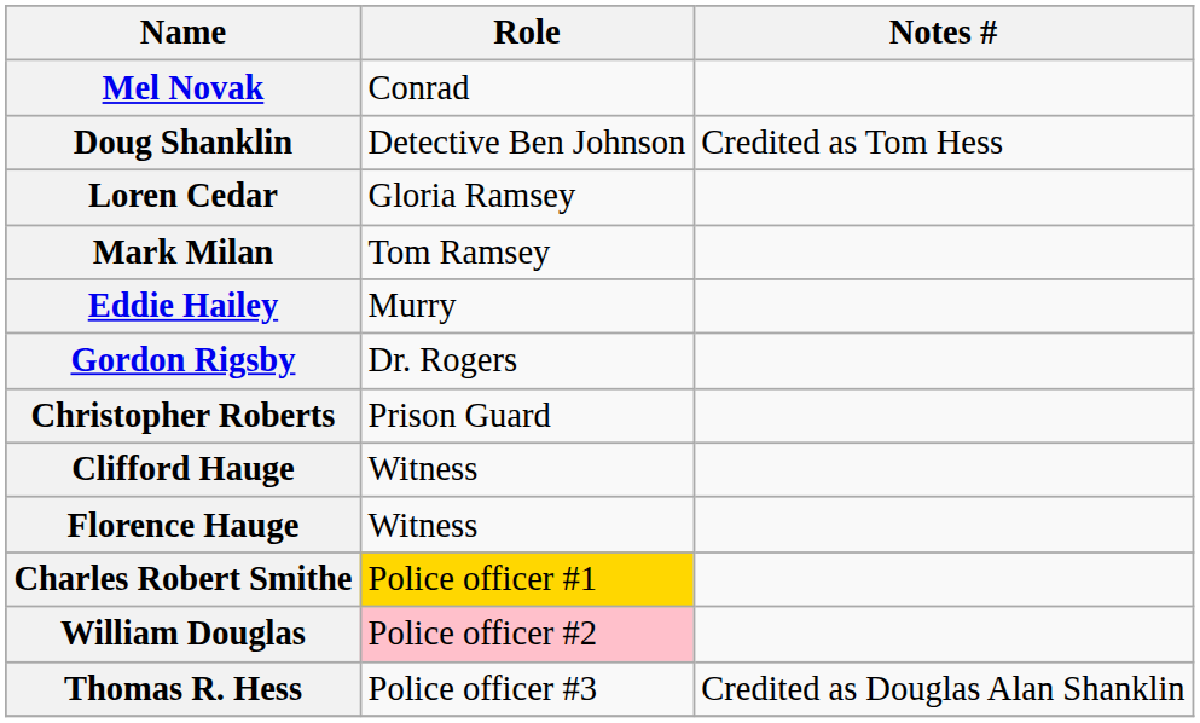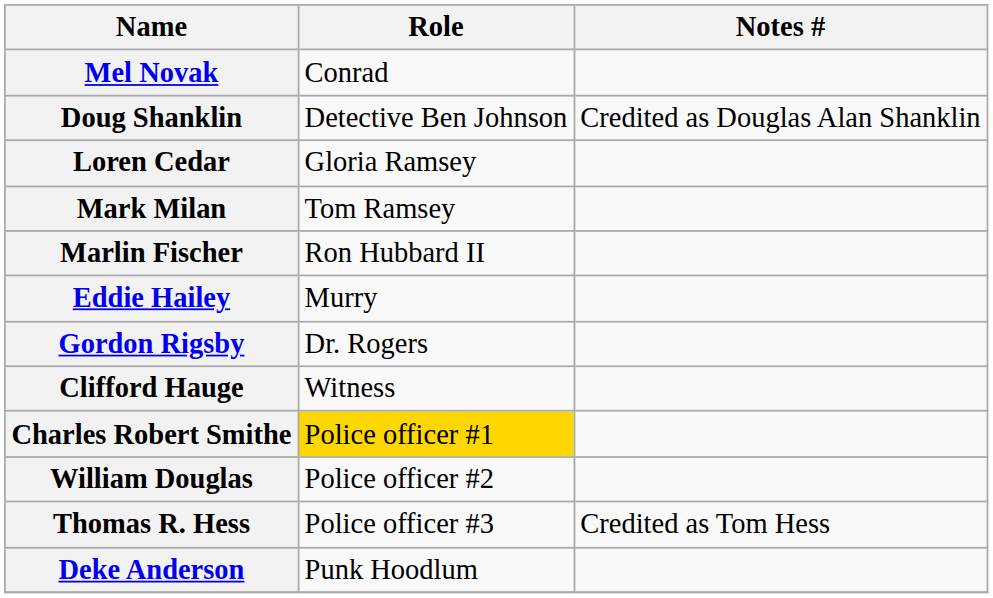Doug Shanklin | Notes #: Credited as Tom Hess -> Credited as Douglas Alan Shanklin
+ row: Marlin Fischer | Ron Hubbard II
- row: Christopher Roberts | Prison Guard
- row: Florence Hauge | Witness
William Douglas | Role: pink background -> no background
Thomas R. Hess | Notes #: Credited as Douglas Alan Shanklin -> Credited as Tom Hess
+ row: Deke Anderson | Punk Hoodlum
